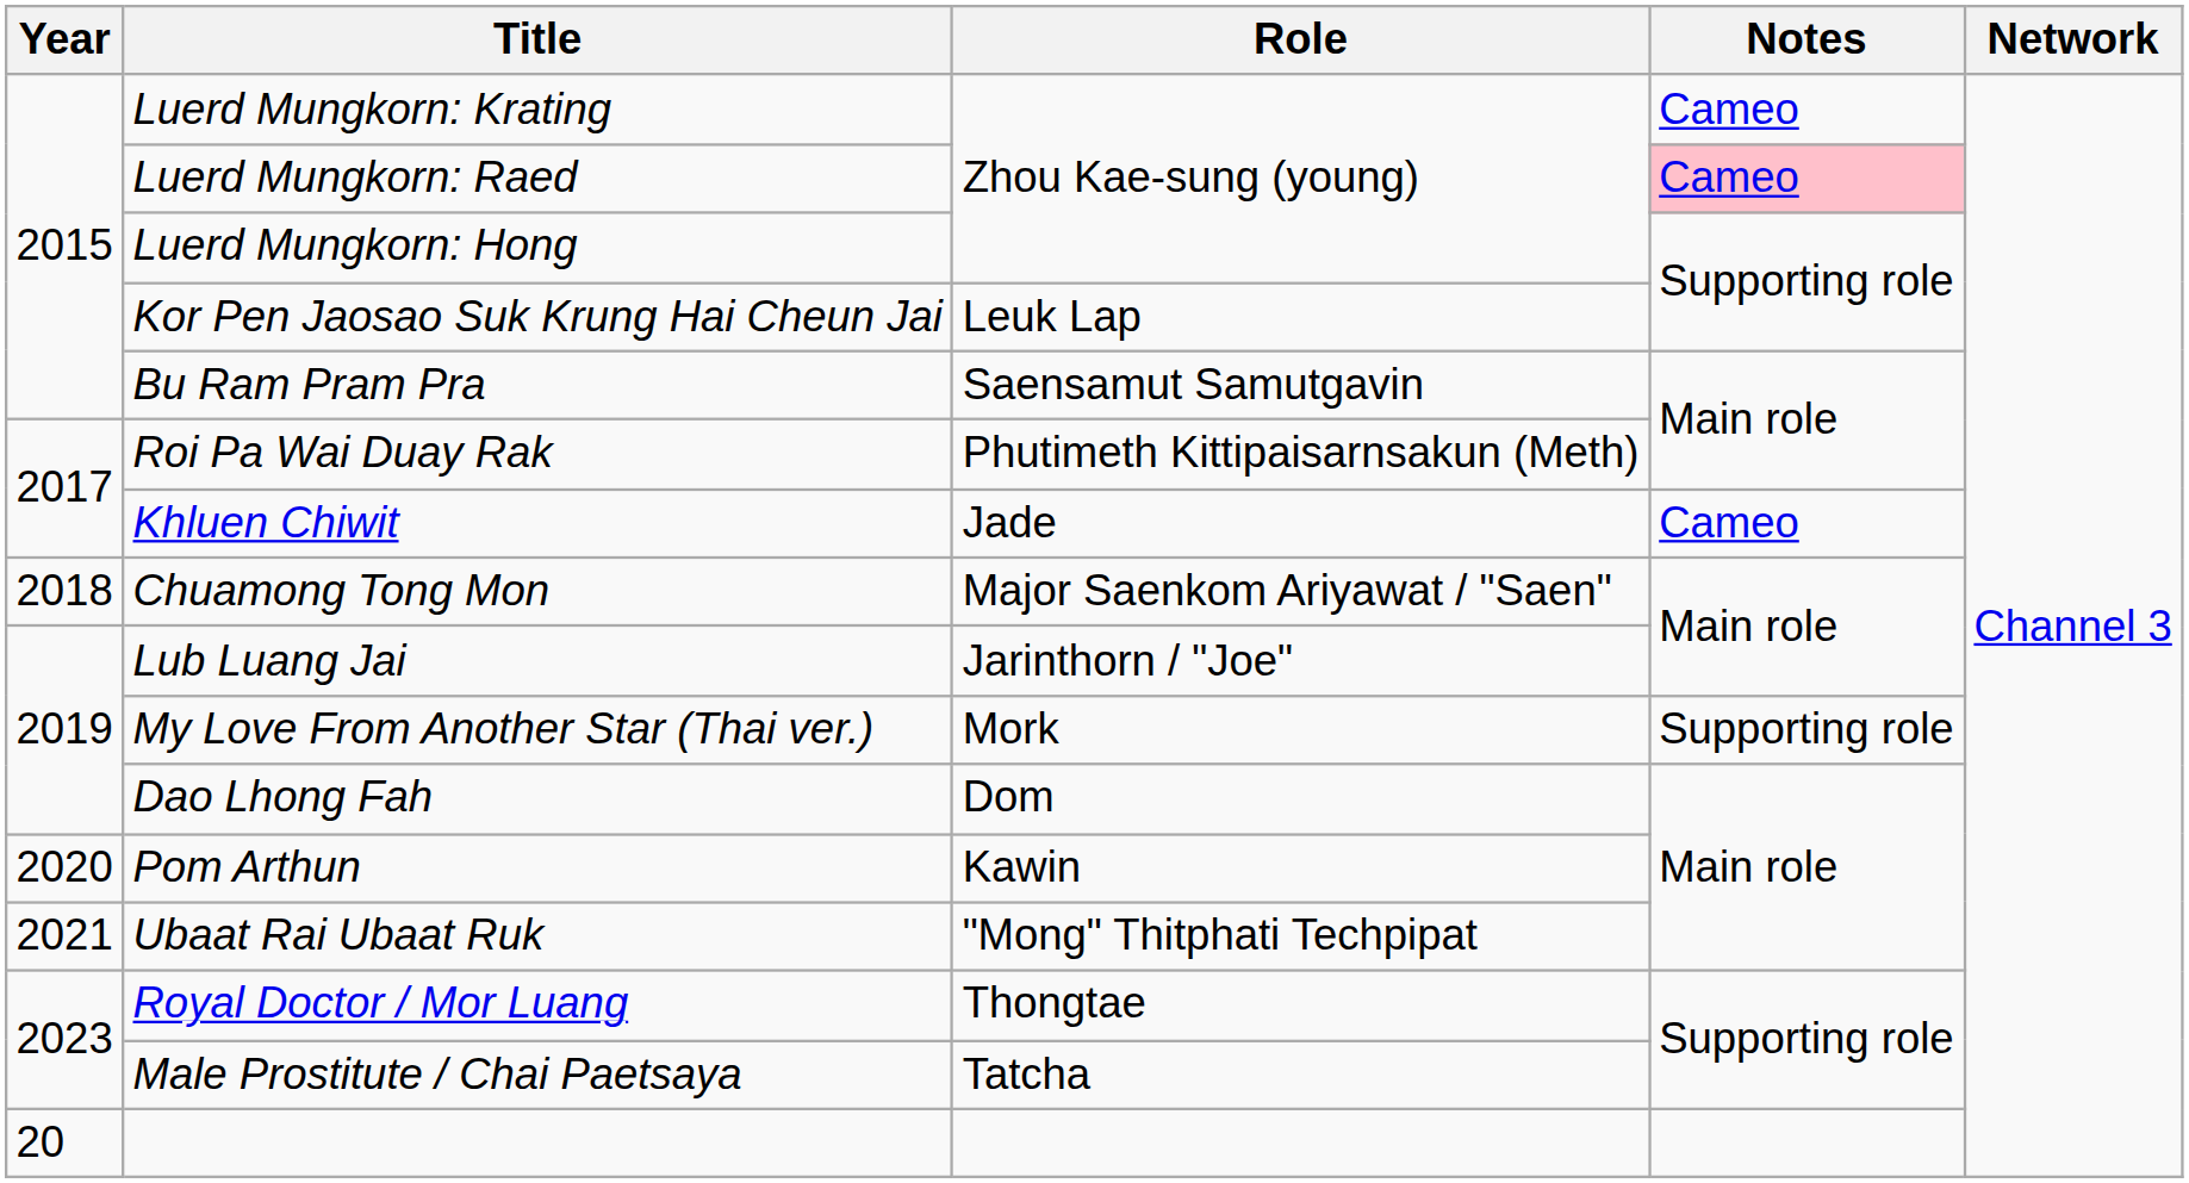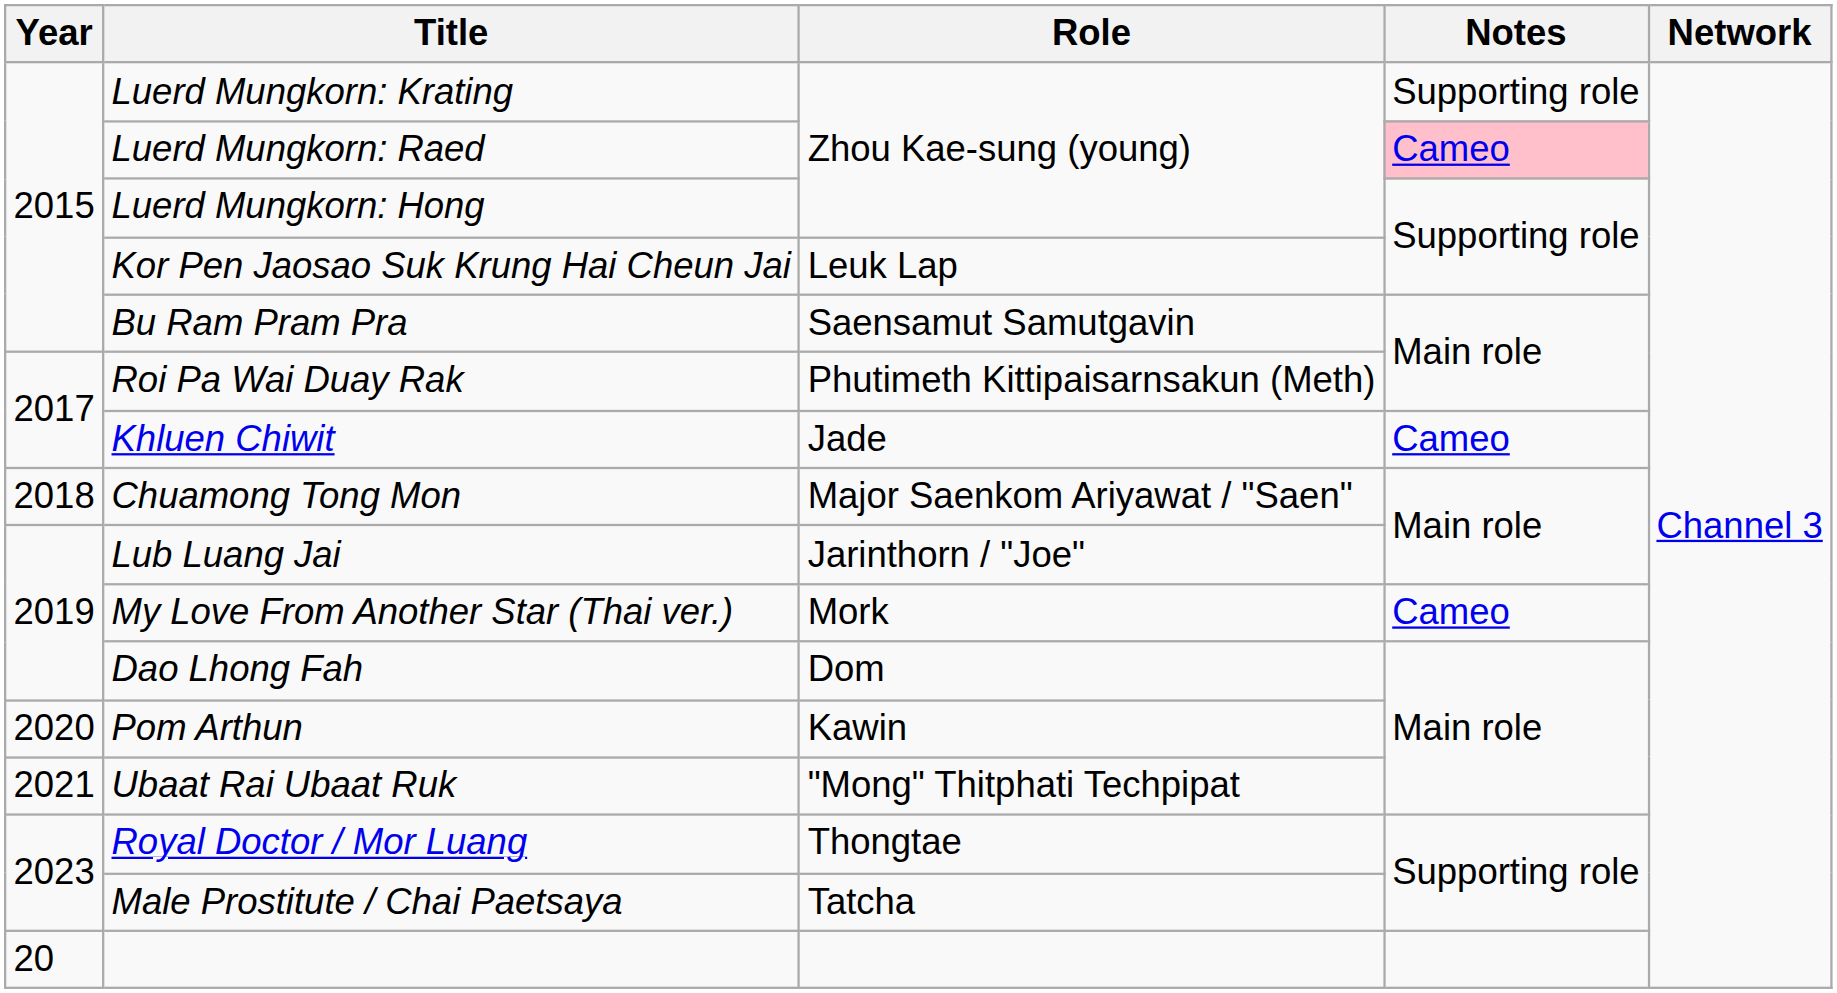Luerd Mungkorn: Krating | Notes: Cameo -> Supporting role
My Love From Another Star (Thai ver.) | Notes: Supporting role -> Cameo
